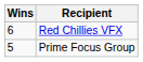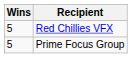Red Chillies VFX | Wins: 6 -> 5
